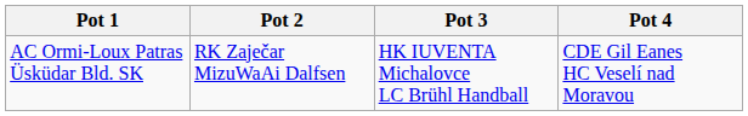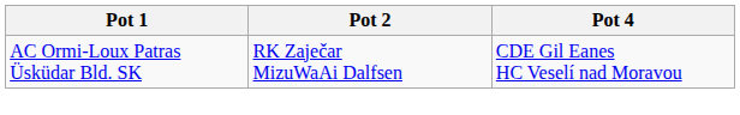- column: Pot 3 | HK IUVENTA Michalovce LC Brühl Handball
